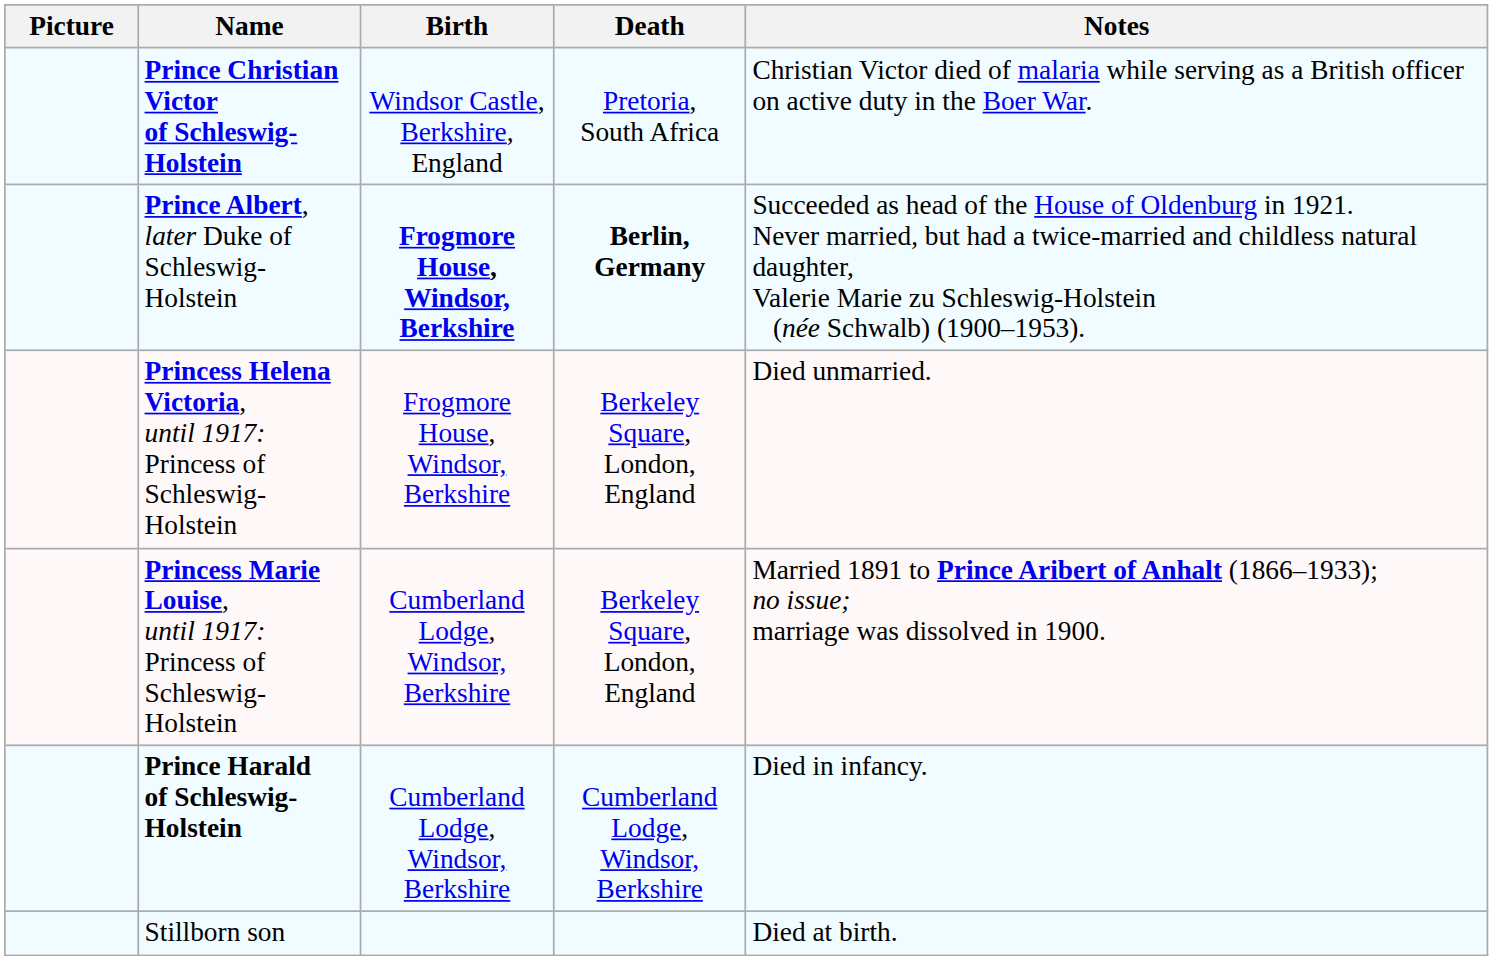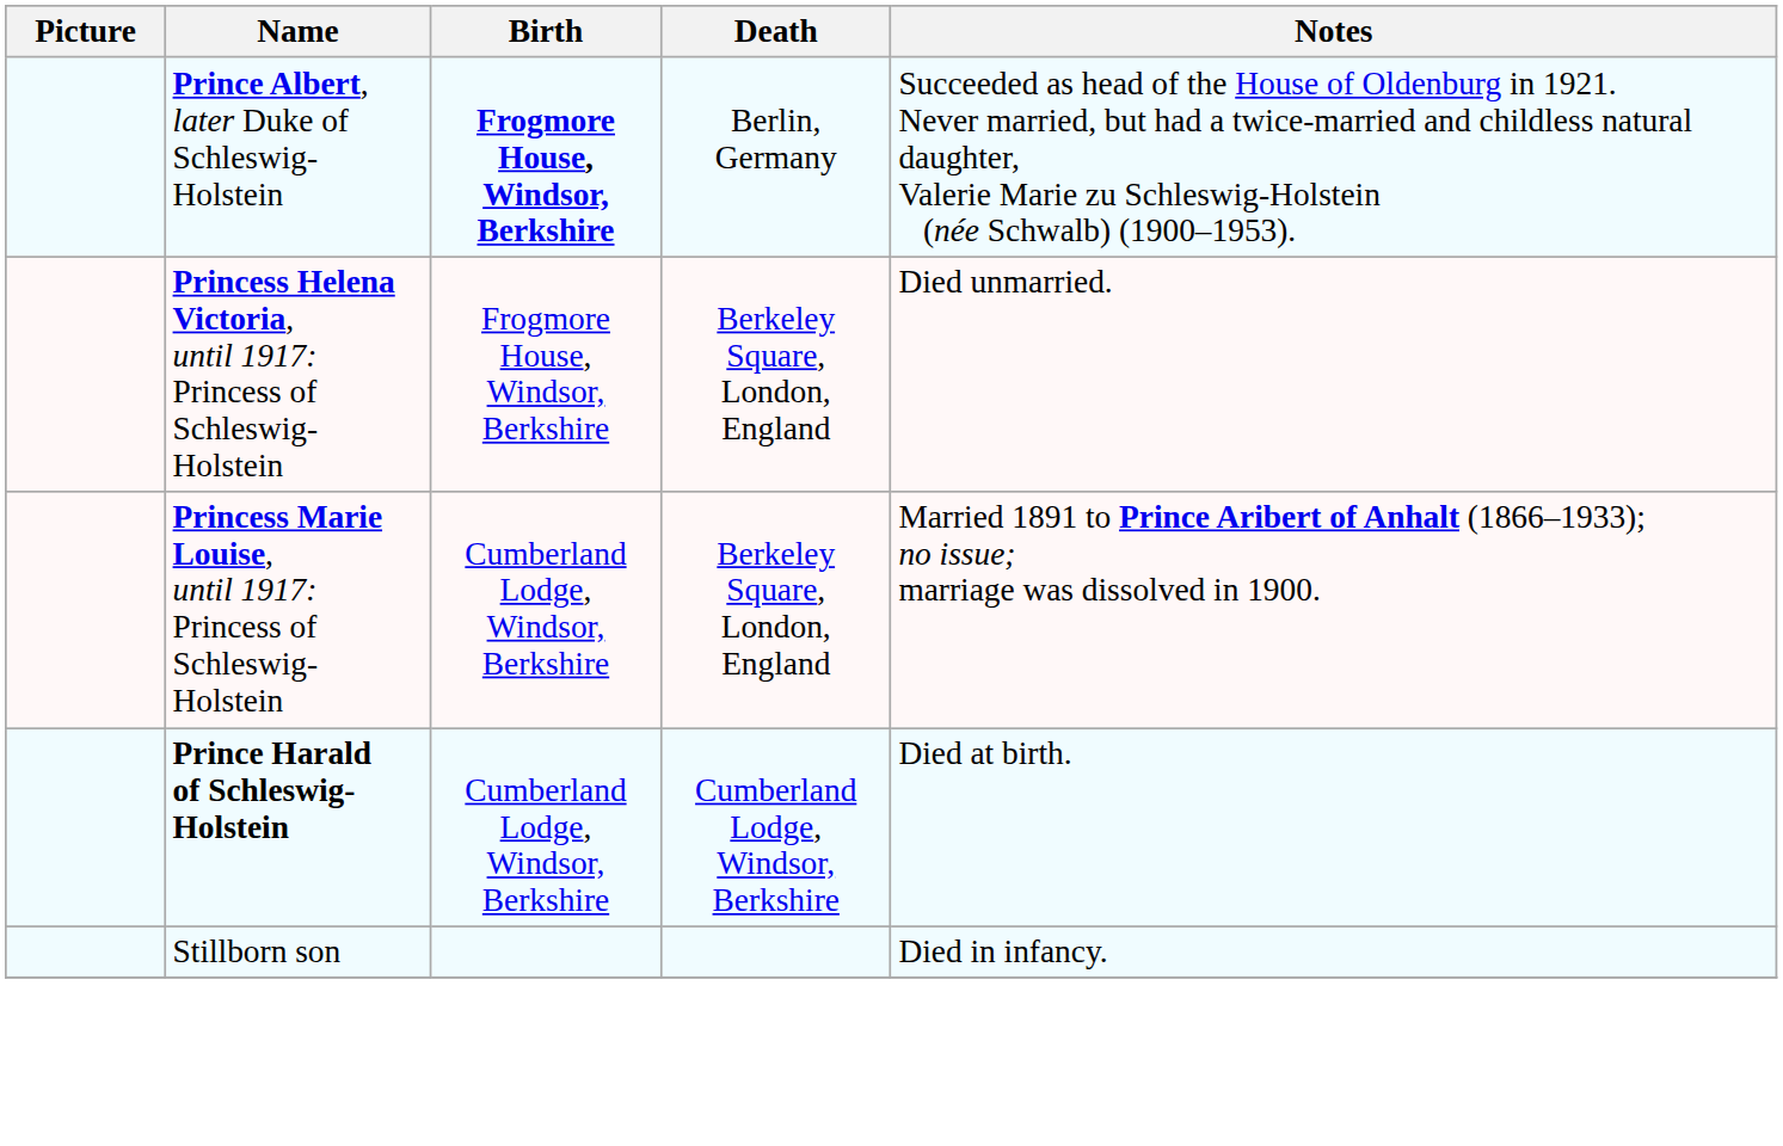- row: Prince Christian Victor of Schleswig-Holstein | Windsor Castle, Berkshire, England | Pretoria, South Africa | Christian Victor died of malaria while serving as a British officer on active duty in the Boer War.
Prince Albert, later Duke of Schleswig-Holstein | Death: bold -> normal
Prince Harald of Schleswig-Holstein | Notes: Died in infancy. -> Died at birth.
Stillborn son | Notes: Died at birth. -> Died in infancy.
